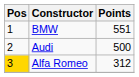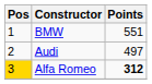Audi | Points: 500 -> 497
Alfa Romeo | Points: normal -> bold
